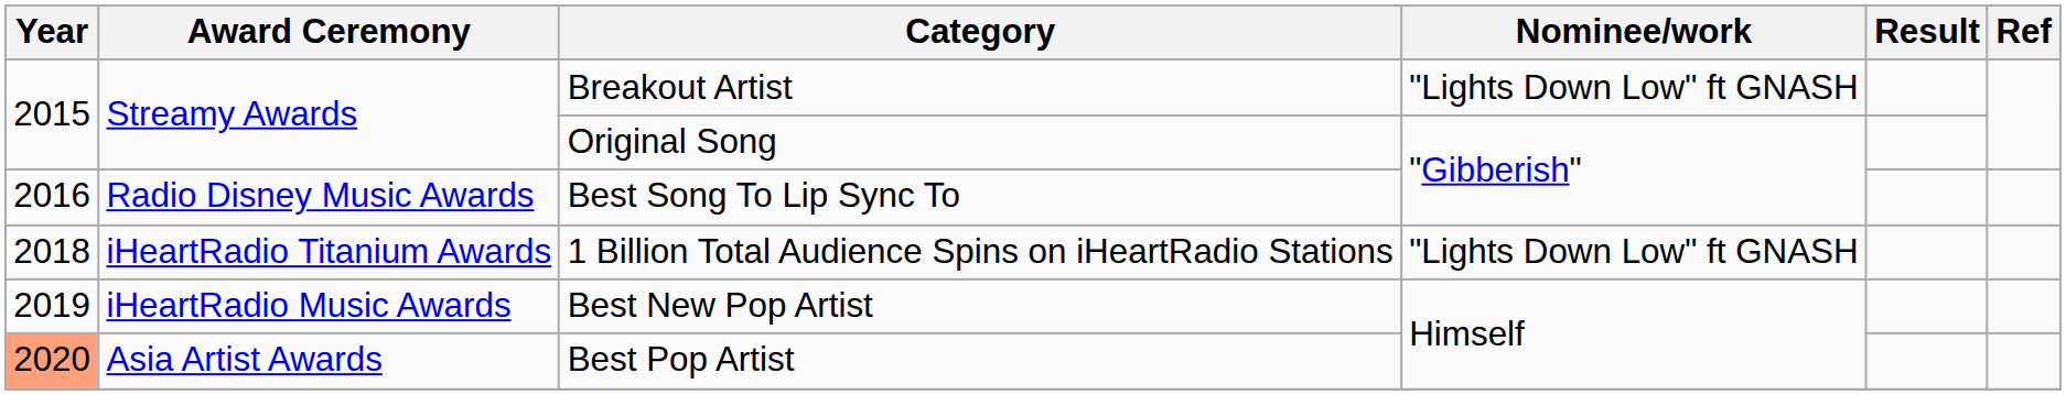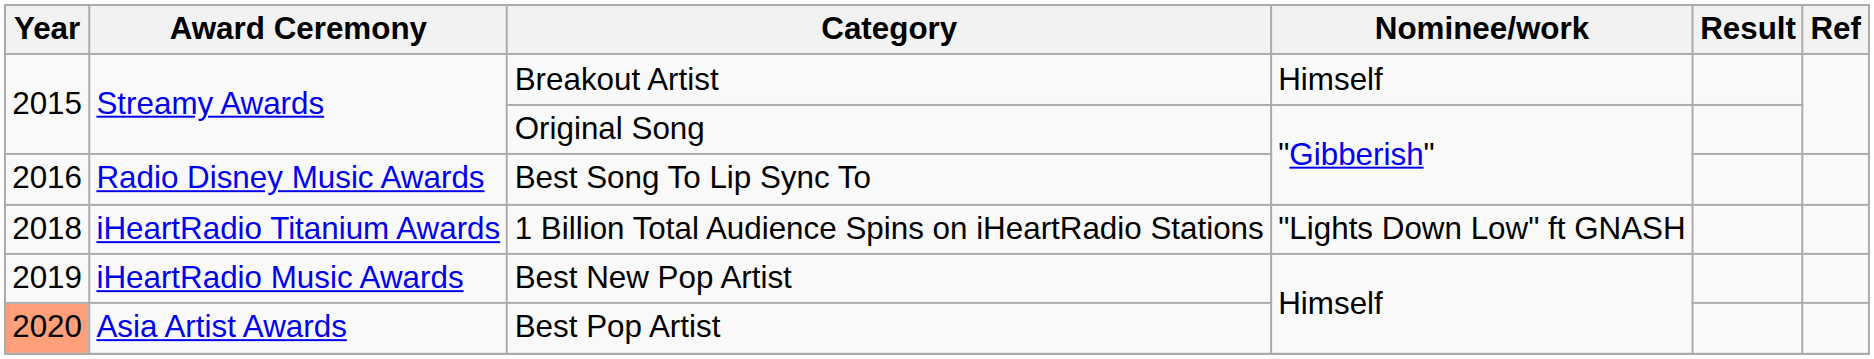Breakout Artist | Nominee/work: "Lights Down Low" ft GNASH -> Himself
